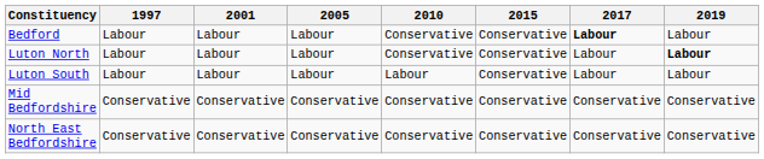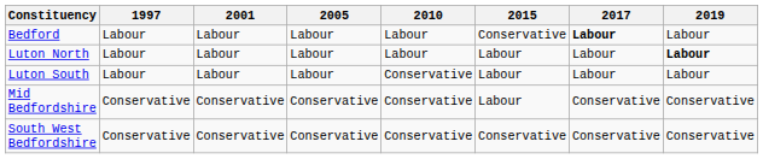Bedford | 2010: Conservative -> Labour
Luton North | 2010: Conservative -> Labour
Luton North | 2015: Conservative -> Labour
Luton South | 2010: Labour -> Conservative
Luton South | 2015: Conservative -> Labour
Mid Bedfordshire | 2015: Conservative -> Labour
- row: North East Bedfordshire | Conservative | Conservative | Conservative | Conservative | Conservative | Conservative | Conservative
+ row: South West Bedfordshire | Conservative | Conservative | Conservative | Conservative | Conservative | Conservative | Conservative
